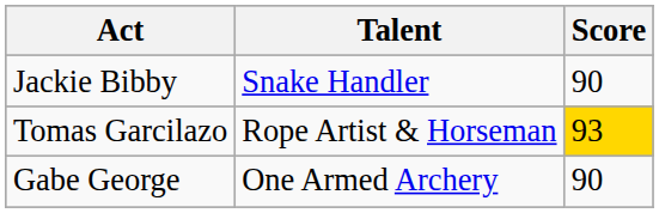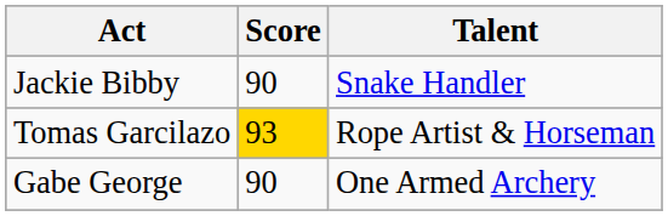columns swapped: Talent <-> Score
